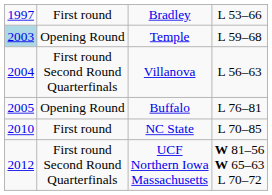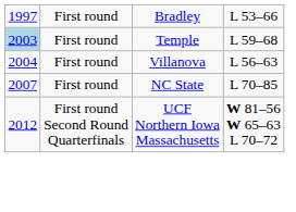Temple | column 2: Opening Round -> First round
Villanova | column 2: First round Second Round Quarterfinals -> First round
- row: 2005 | Opening Round | Buffalo | L 76–81
NC State | column 1: 2010 -> 2007
